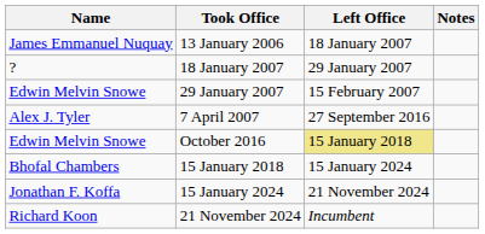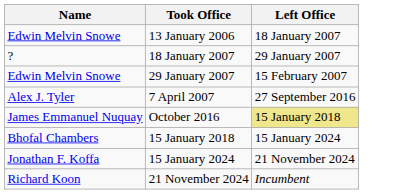- column: Notes
13 January 2006 | Name: James Emmanuel Nuquay -> Edwin Melvin Snowe
October 2016 | Name: Edwin Melvin Snowe -> James Emmanuel Nuquay
